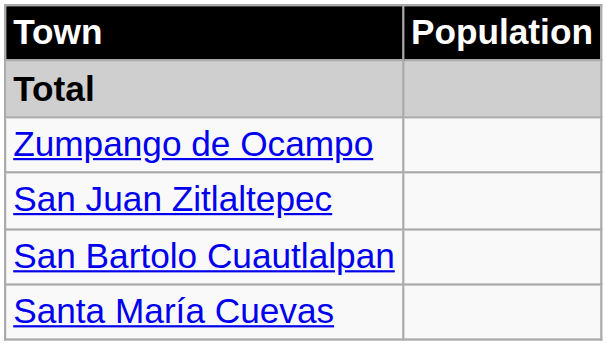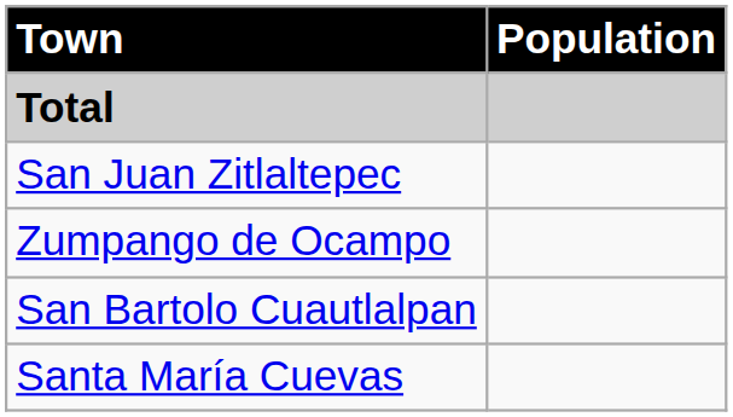rows swapped: Zumpango de Ocampo <-> San Juan Zitlaltepec
